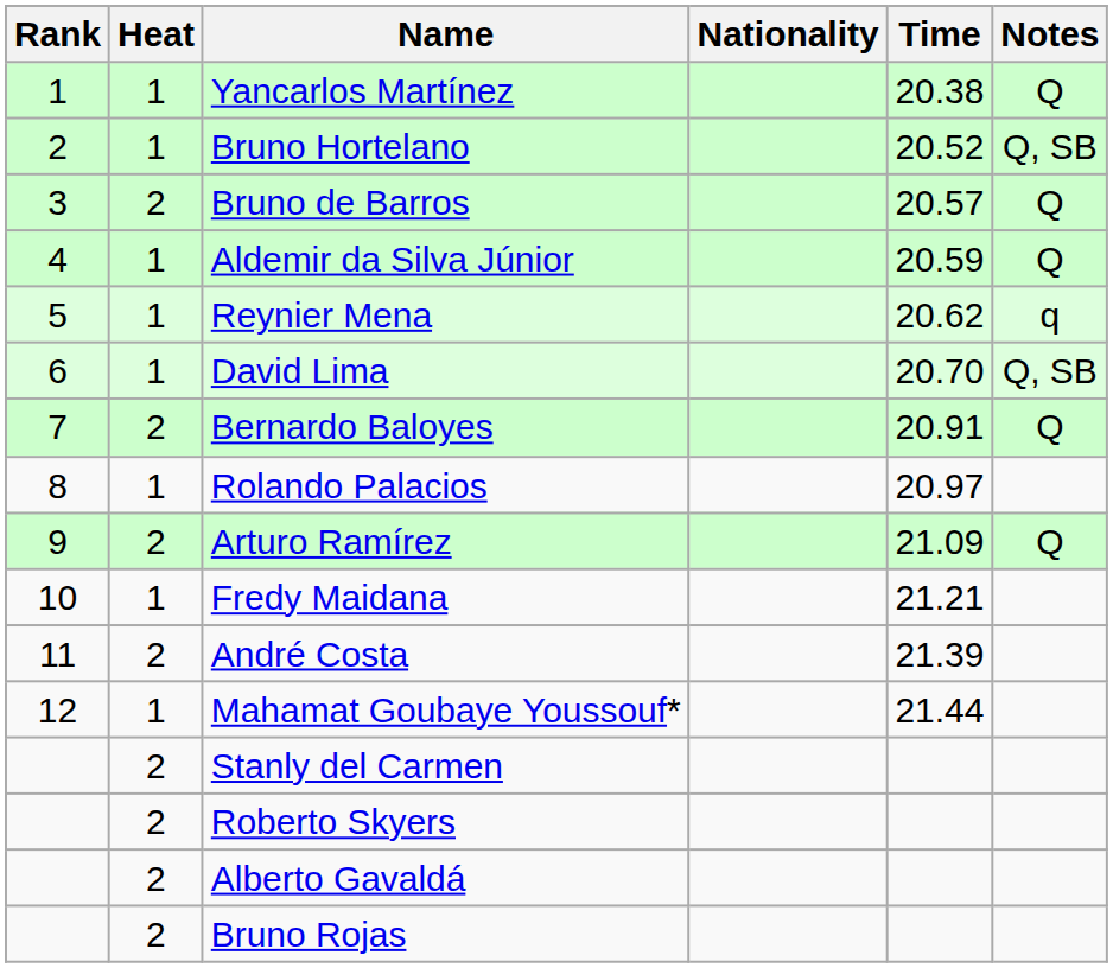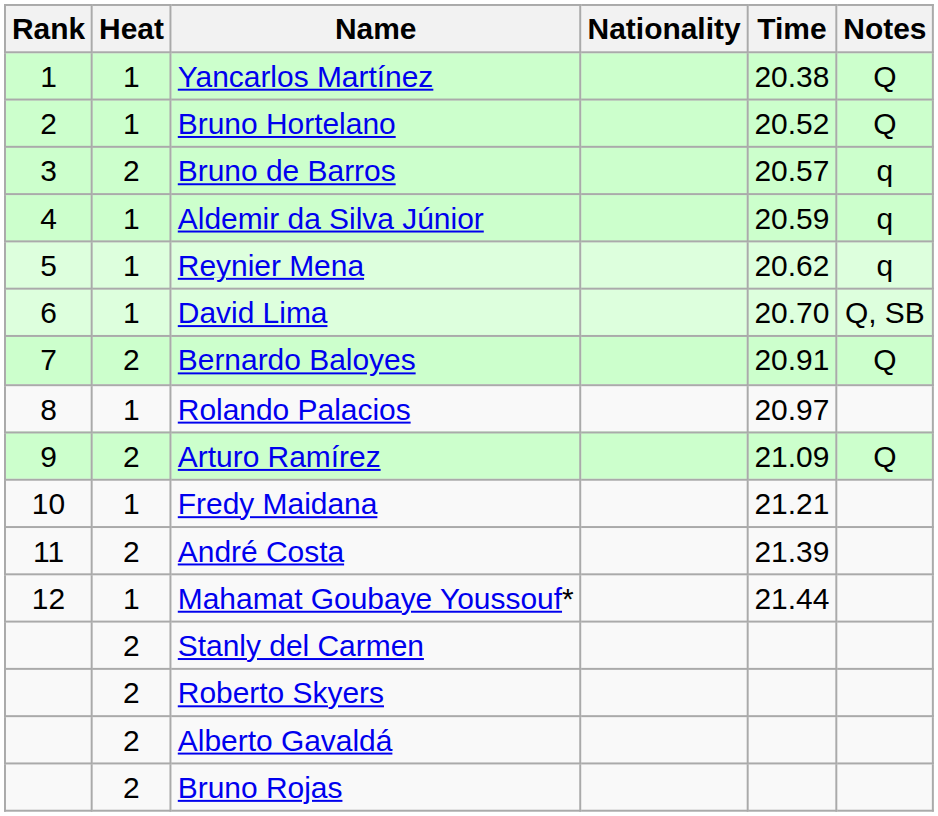Bruno Hortelano | Notes: Q, SB -> Q
Bruno de Barros | Notes: Q -> q
Aldemir da Silva Júnior | Notes: Q -> q
